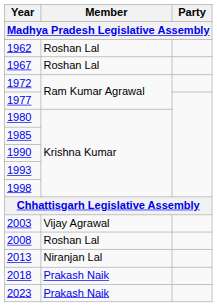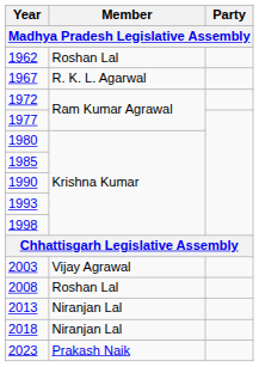1967 | Member: Roshan Lal -> R. K. L. Agarwal
2018 | Member: Prakash Naik -> Niranjan Lal
